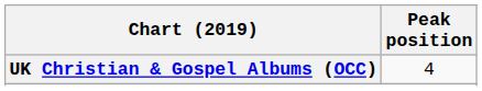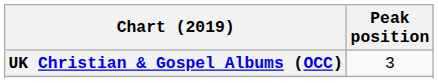UK Christian & Gospel Albums (OCC) | Peak position: 4 -> 3
